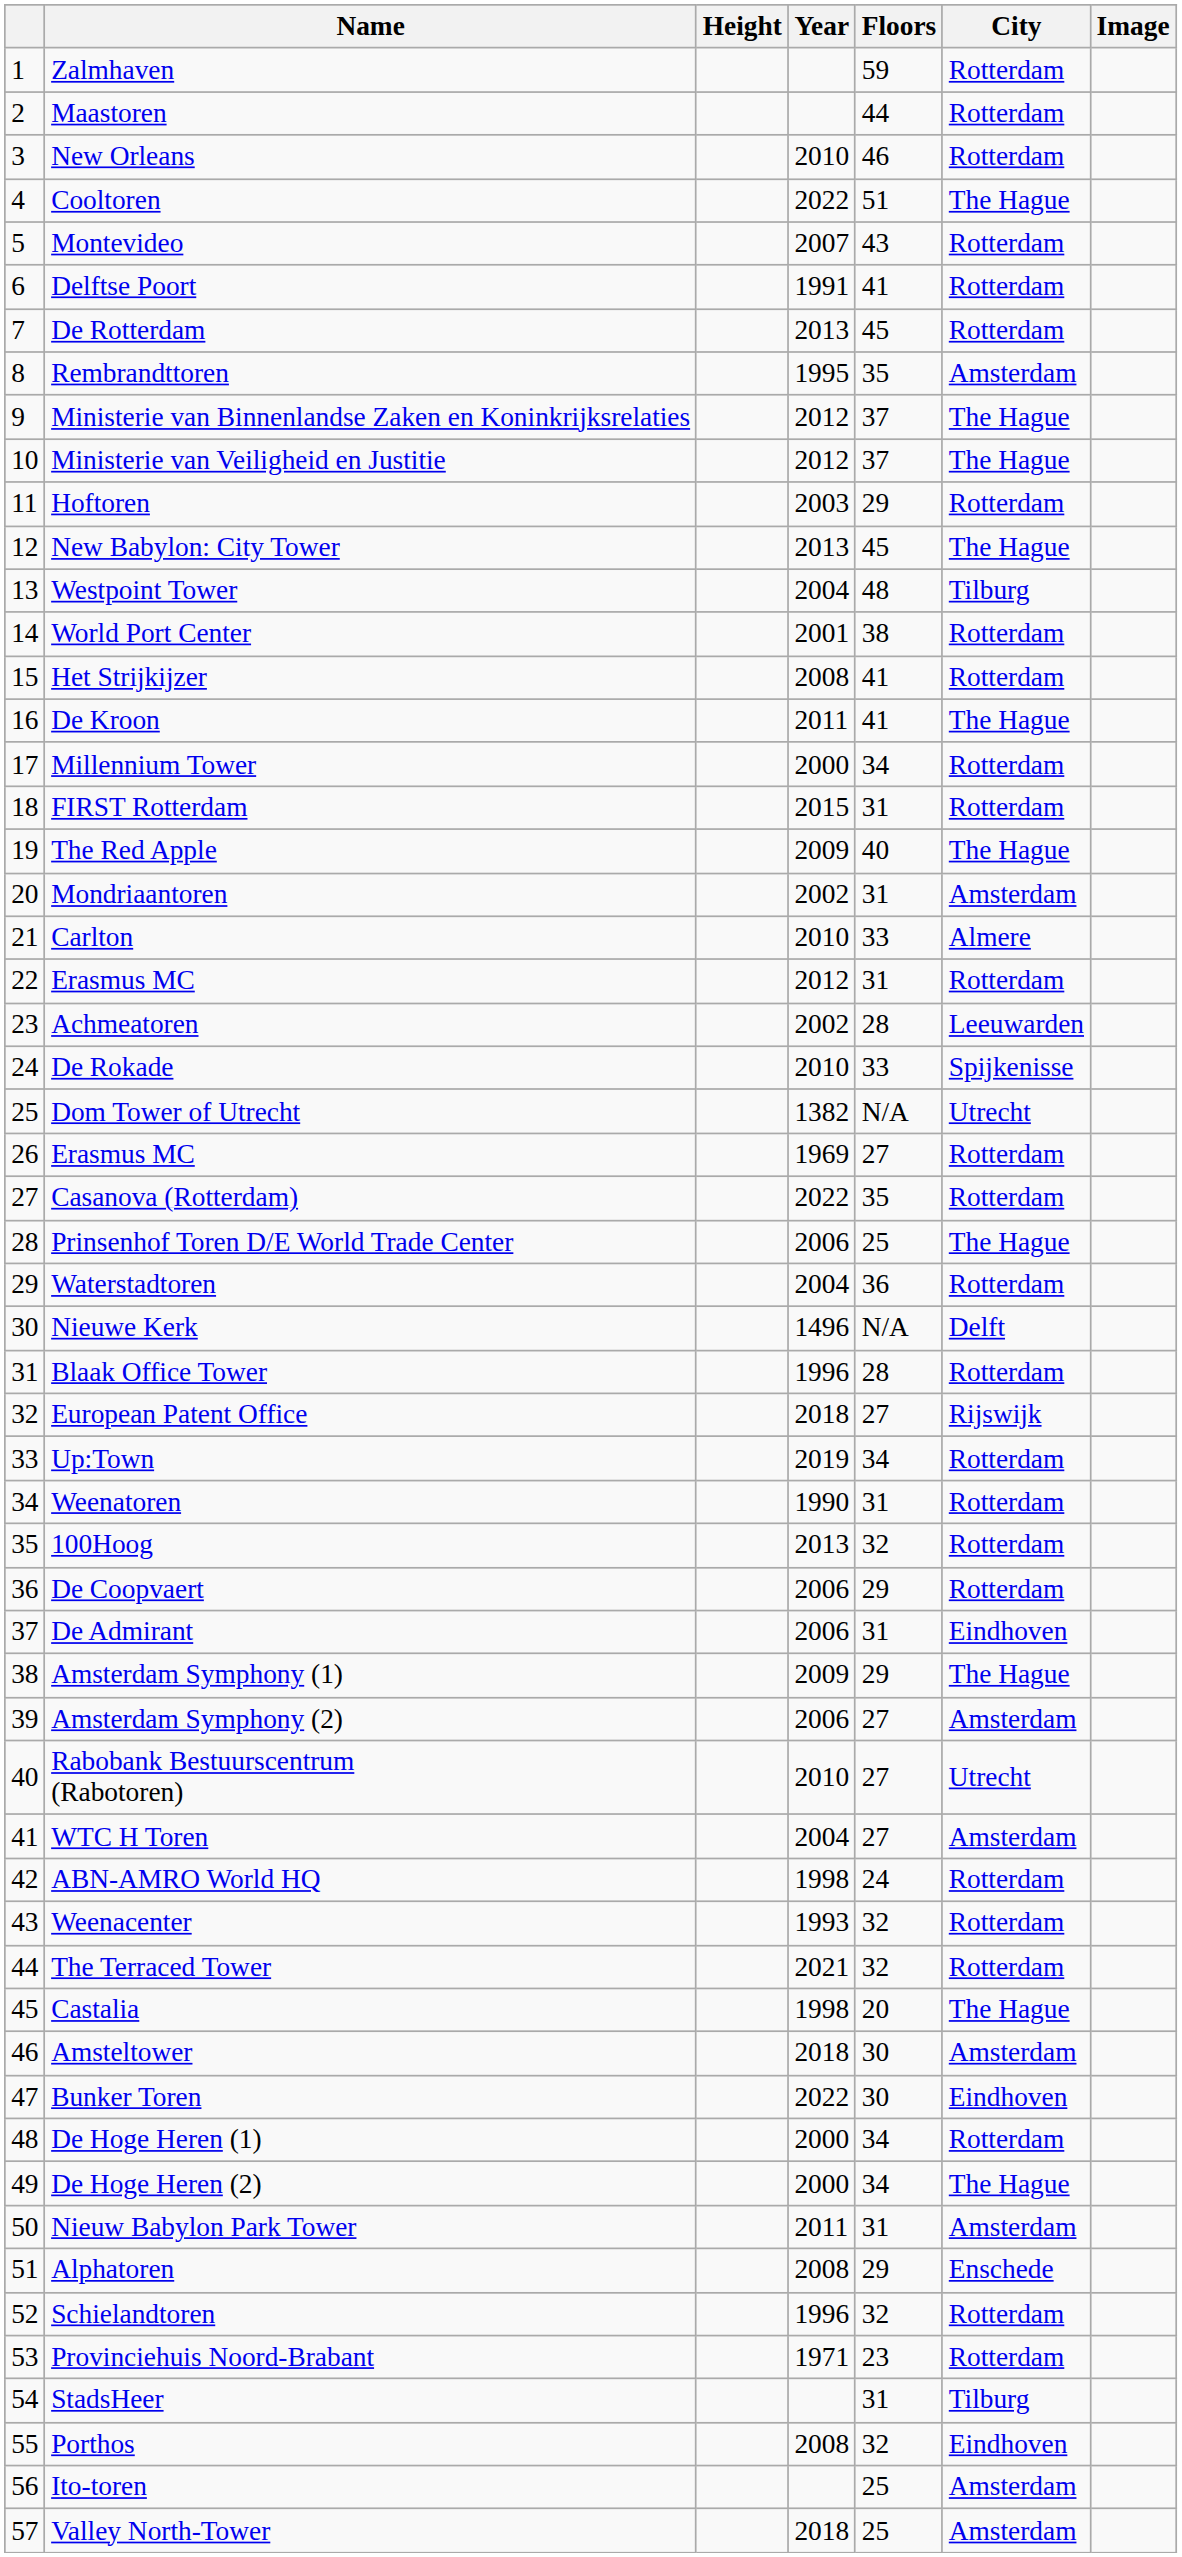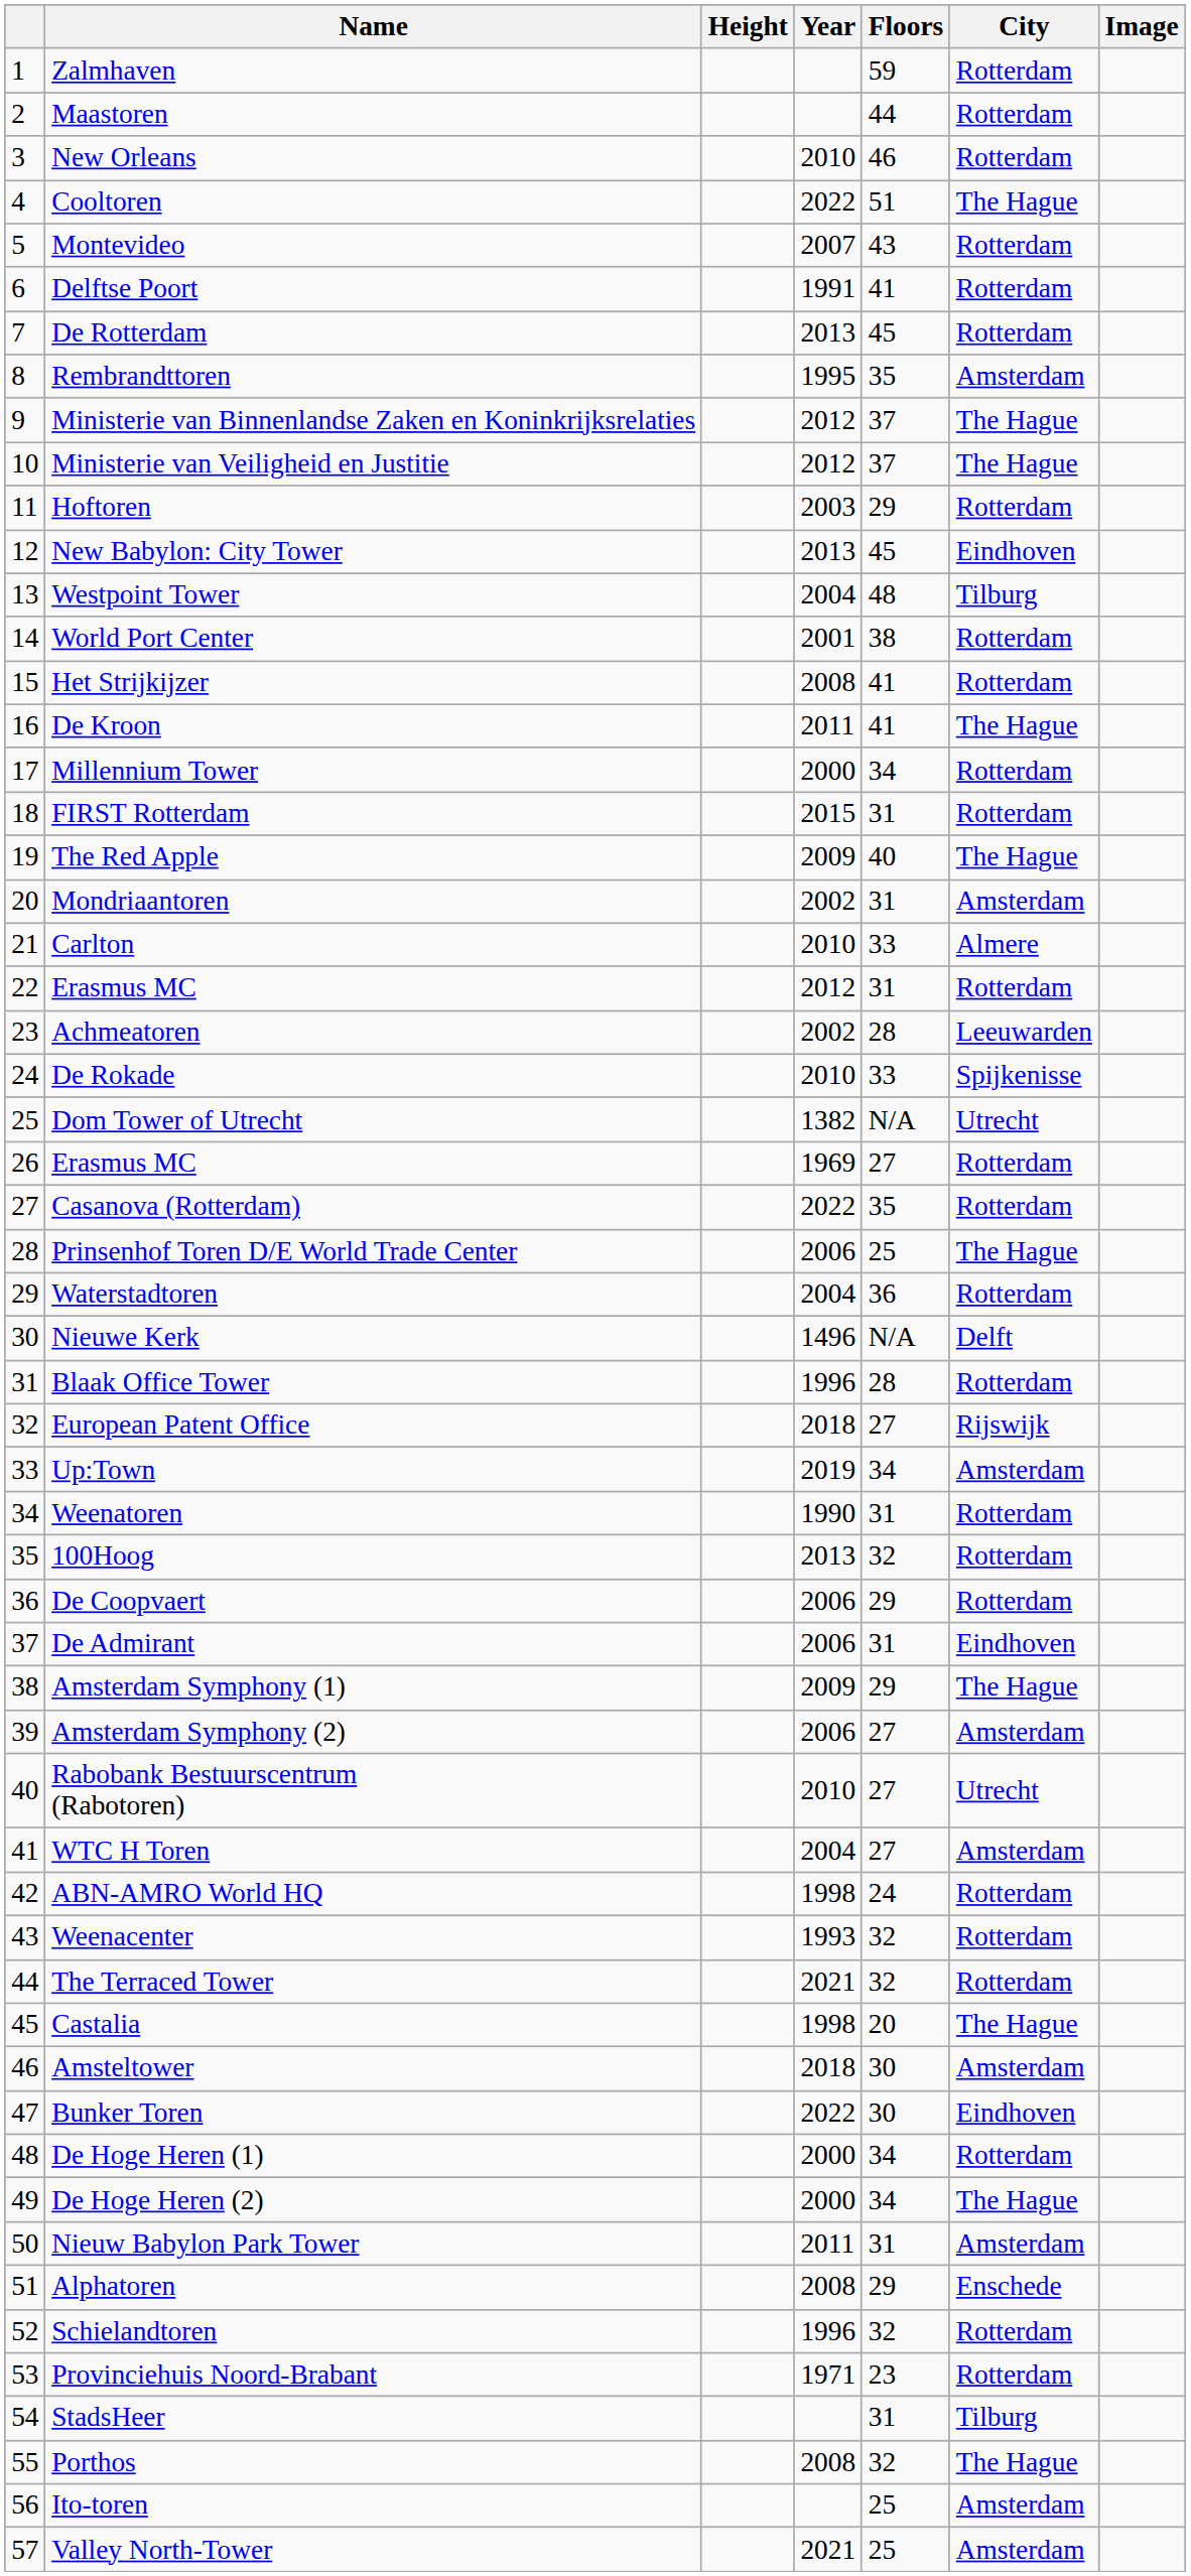New Babylon: City Tower | City: The Hague -> Eindhoven
Up:Town | City: Rotterdam -> Amsterdam
Porthos | City: Eindhoven -> The Hague
Valley North-Tower | Year: 2018 -> 2021
